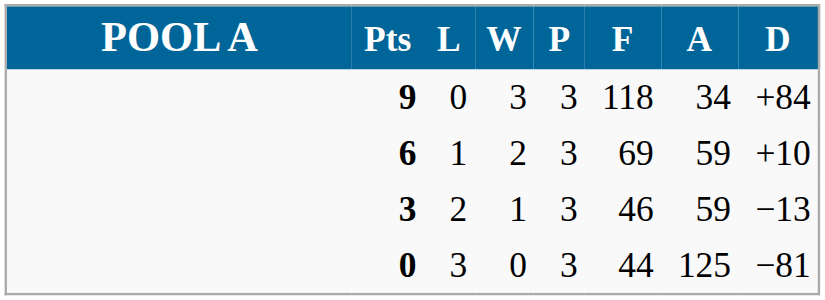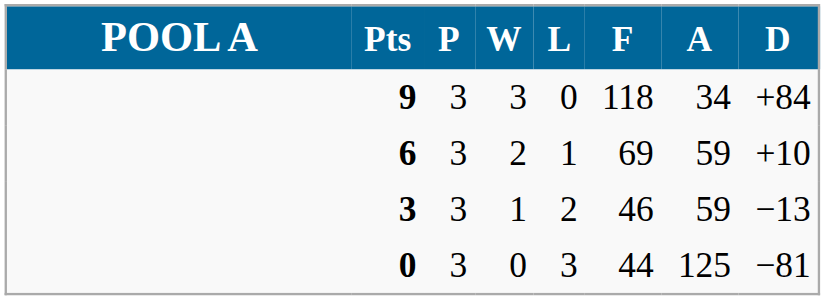columns swapped: P <-> L
